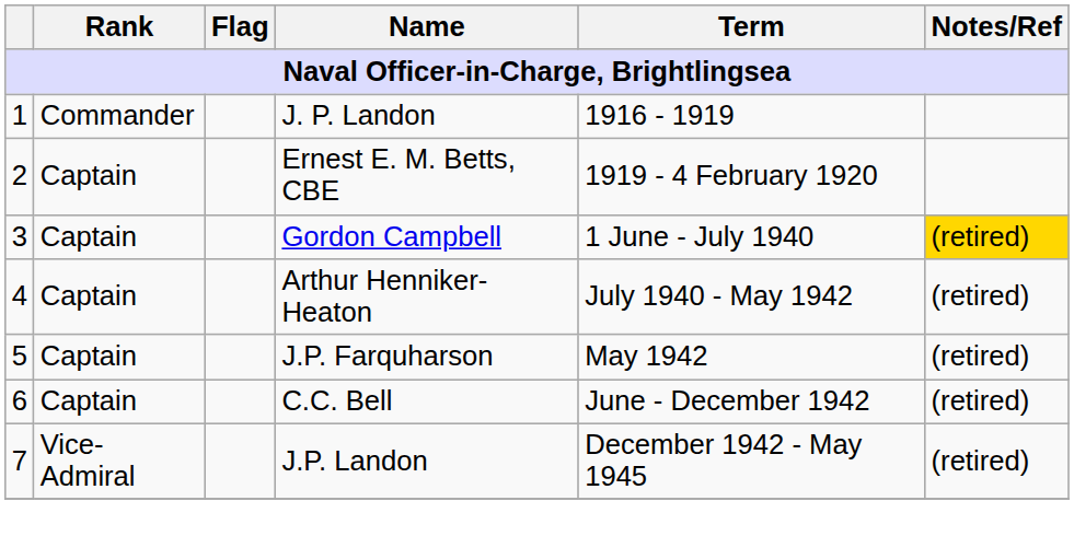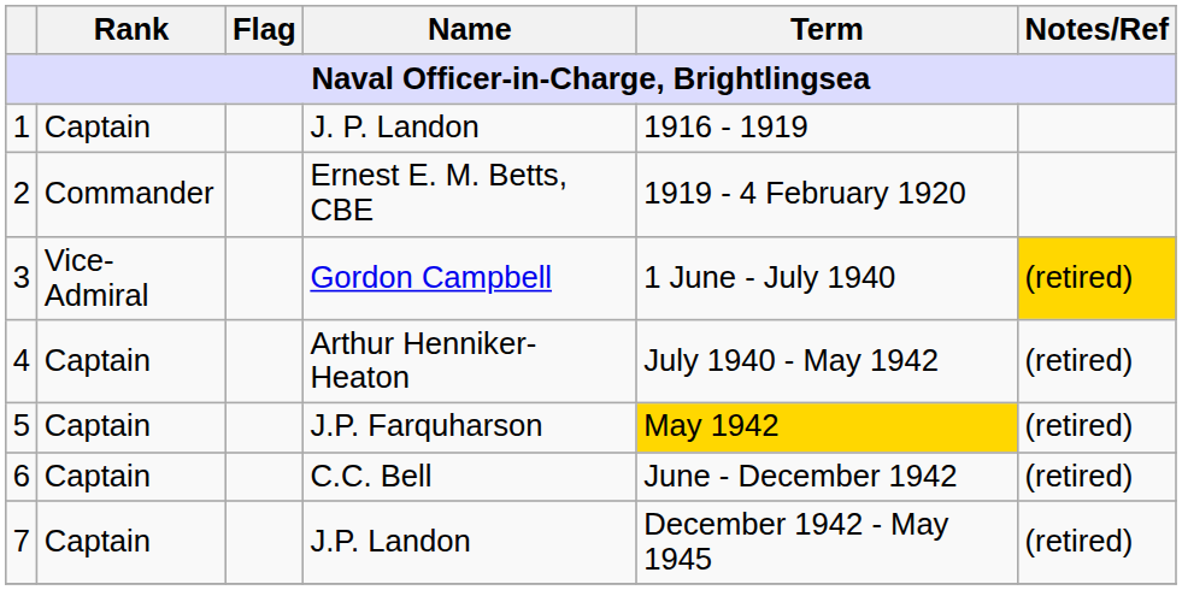J. P. Landon | Rank: Commander -> Captain
Ernest E. M. Betts, CBE | Rank: Captain -> Commander
Gordon Campbell | Rank: Captain -> Vice-Admiral
J.P. Farquharson | Term: no background -> gold background
J.P. Landon | Rank: Vice-Admiral -> Captain
